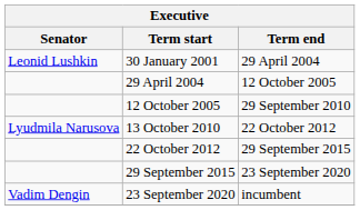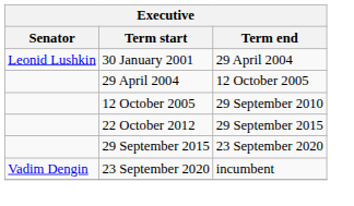- row: Lyudmila Narusova | 13 October 2010 | 22 October 2012
